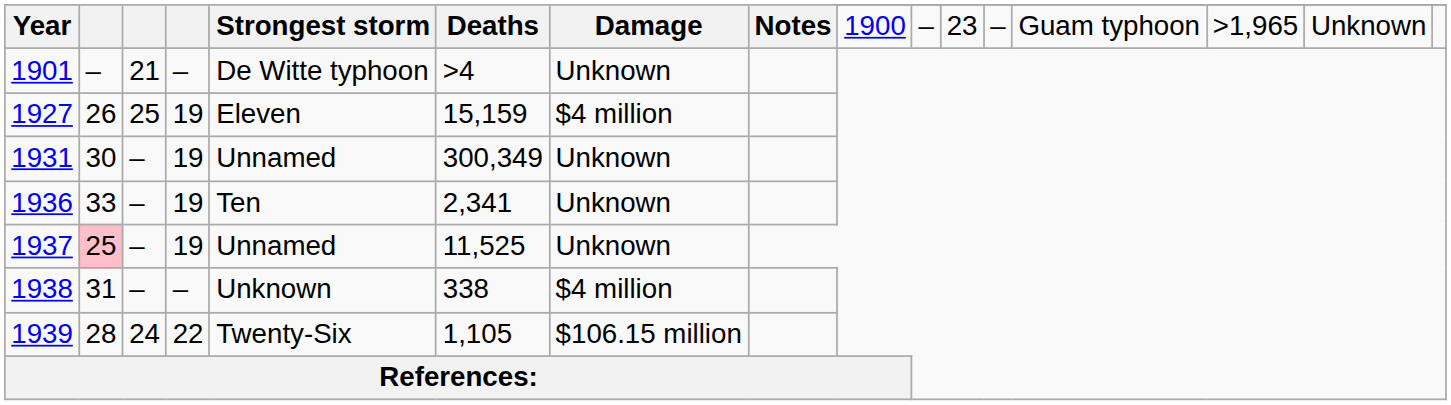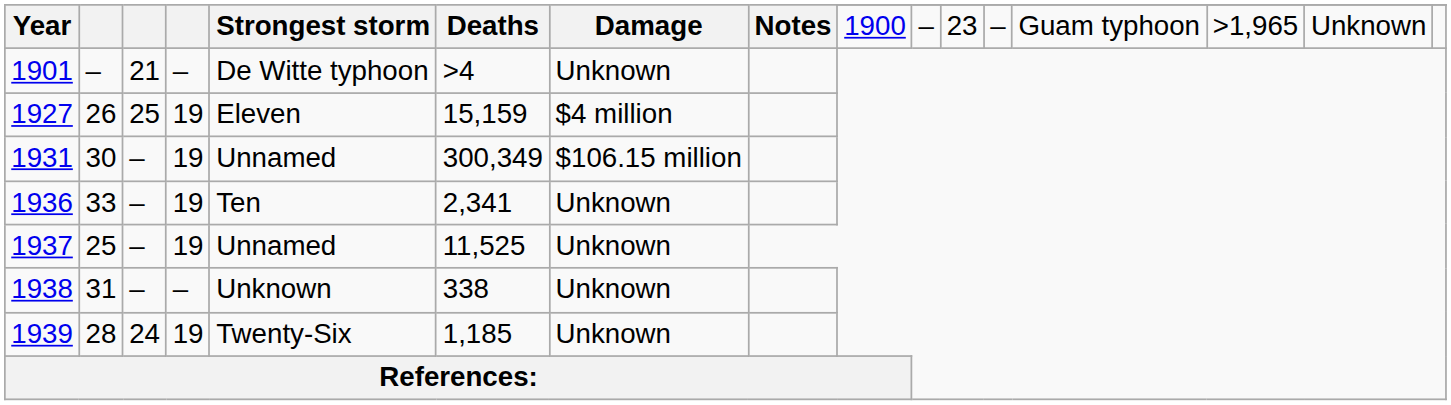1931 | Damage: Unknown -> $106.15 million
1937 | column 2: pink background -> no background
1938 | Damage: $4 million -> Unknown
1939 | column 4: 22 -> 19
1939 | Deaths: 1,105 -> 1,185
1939 | Damage: $106.15 million -> Unknown
